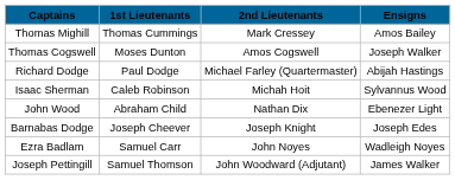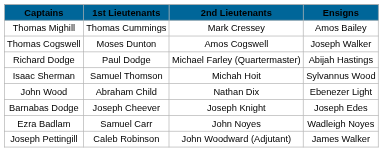Isaac Sherman | 1st Lieutenants: Caleb Robinson -> Samuel Thomson
Joseph Pettingill | 1st Lieutenants: Samuel Thomson -> Caleb Robinson
